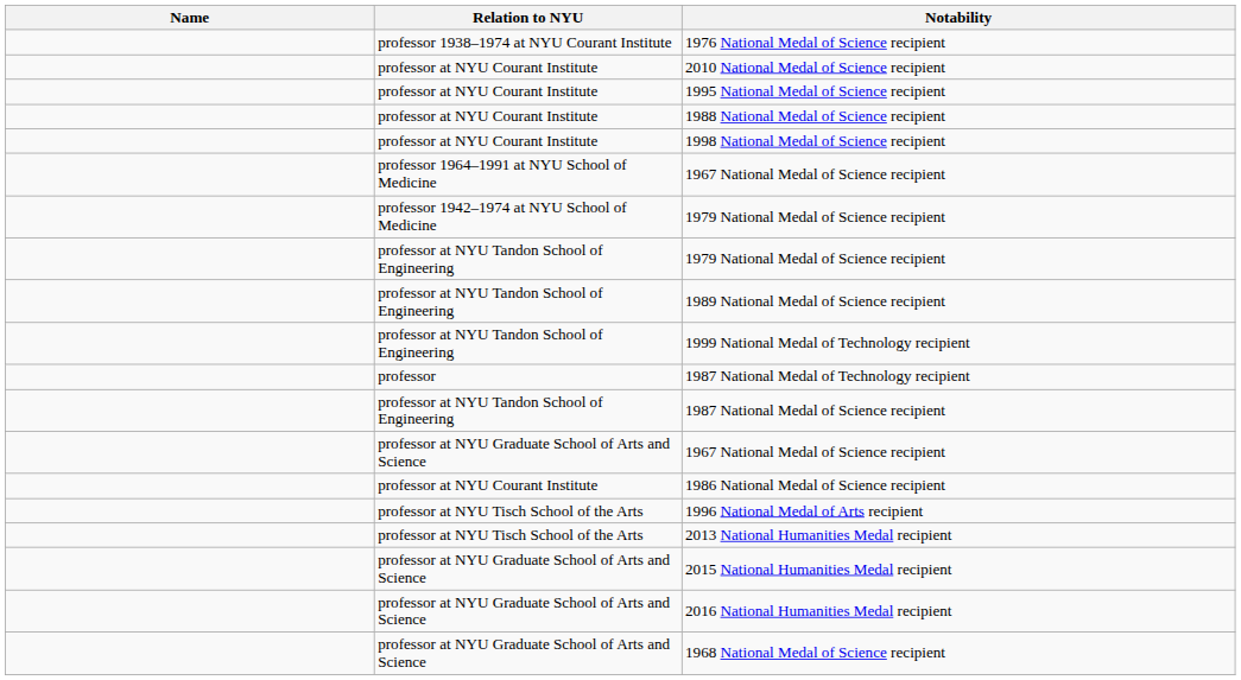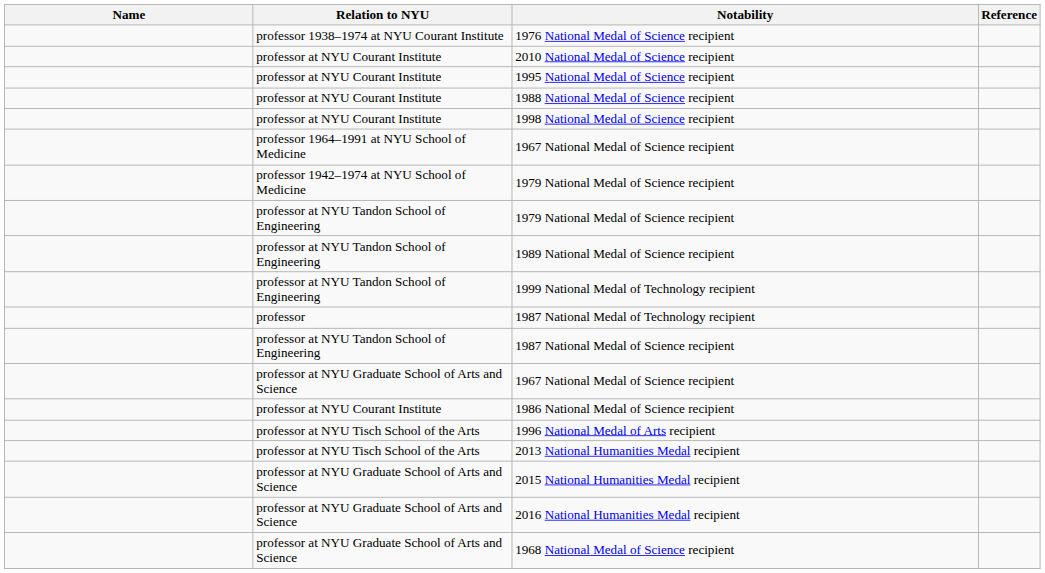+ column: Reference
